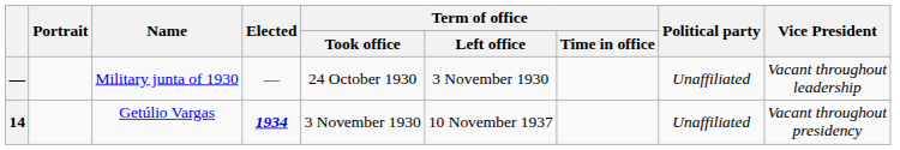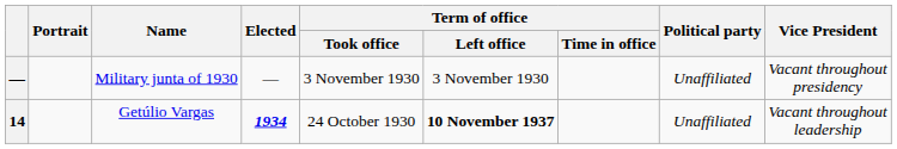Military junta of 1930 | Term of office / Took office: 24 October 1930 -> 3 November 1930
Military junta of 1930 | Vice President: Vacant throughout leadership -> Vacant throughout presidency
Getúlio Vargas | Term of office / Took office: 3 November 1930 -> 24 October 1930
Getúlio Vargas | Term of office / Left office: normal -> bold
Getúlio Vargas | Vice President: Vacant throughout presidency -> Vacant throughout leadership
